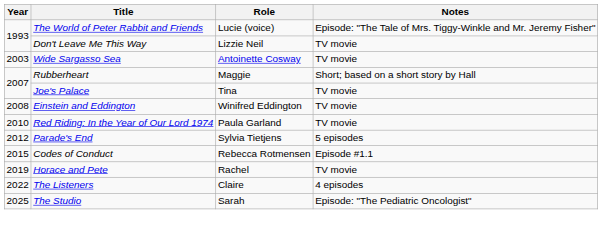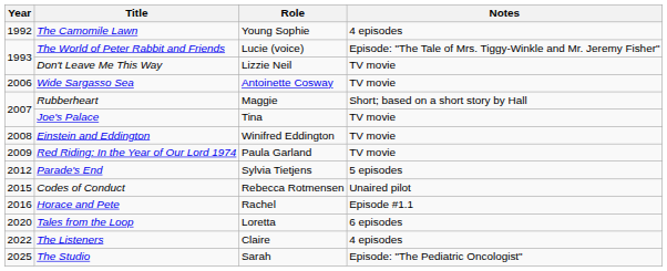+ row: 1992 | The Camomile Lawn | Young Sophie | 4 episodes
Wide Sargasso Sea | Year: 2003 -> 2006
Red Riding: In the Year of Our Lord 1974 | Year: 2010 -> 2009
Codes of Conduct | Notes: Episode #1.1 -> Unaired pilot
Horace and Pete | Year: 2019 -> 2016
Horace and Pete | Notes: TV movie -> Episode #1.1
+ row: 2020 | Tales from the Loop | Loretta | 6 episodes
